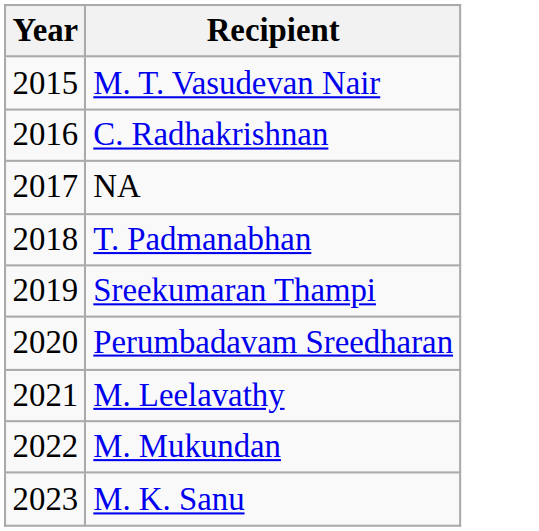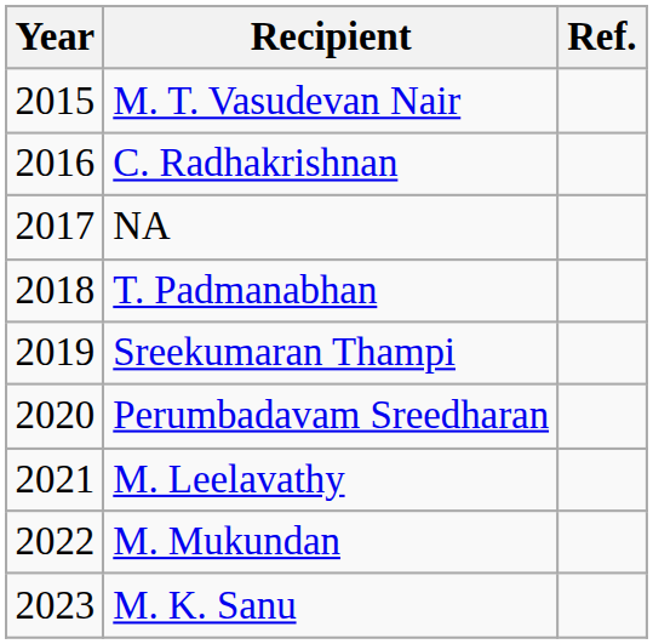+ column: Ref.
